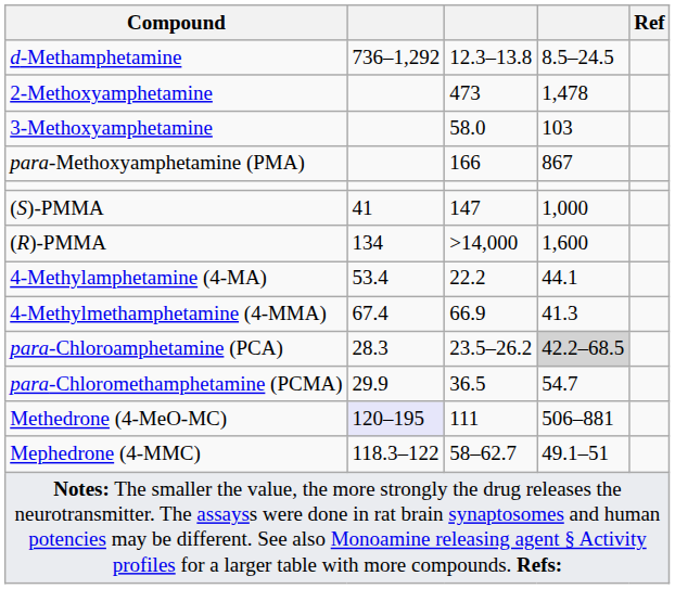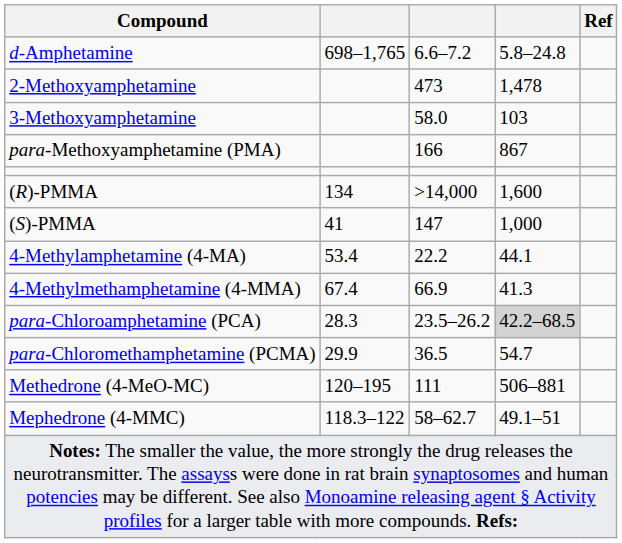+ row: d-Amphetamine | 698–1,765 | 6.6–7.2 | 5.8–24.8
- row: d-Methamphetamine | 736–1,292 | 12.3–13.8 | 8.5–24.5
rows swapped: (S)-PMMA <-> (R)-PMMA
Methedrone (4-MeO-MC) | column 2: lavender background -> no background
